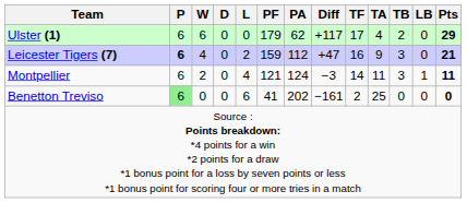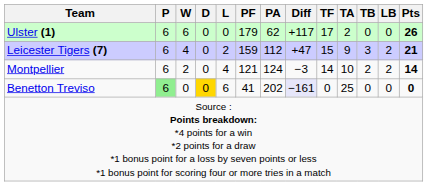Ulster (1) | TA: 4 -> 2
Ulster (1) | TB: 2 -> 0
Ulster (1) | Pts: 29 -> 26
Leicester Tigers (7) | P: bold -> normal
Leicester Tigers (7) | TF: 16 -> 15
Leicester Tigers (7) | LB: 0 -> 2
Montpellier | TA: 11 -> 10
Montpellier | TB: 3 -> 2
Montpellier | LB: 1 -> 2
Montpellier | Pts: 11 -> 14
Benetton Treviso | D: no background -> gold background
Benetton Treviso | Diff: no background -> lavender background
Benetton Treviso | TF: 2 -> 0
